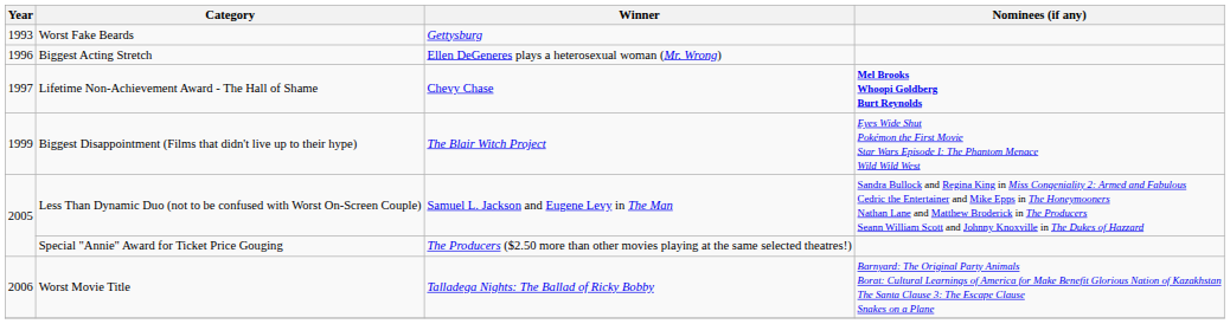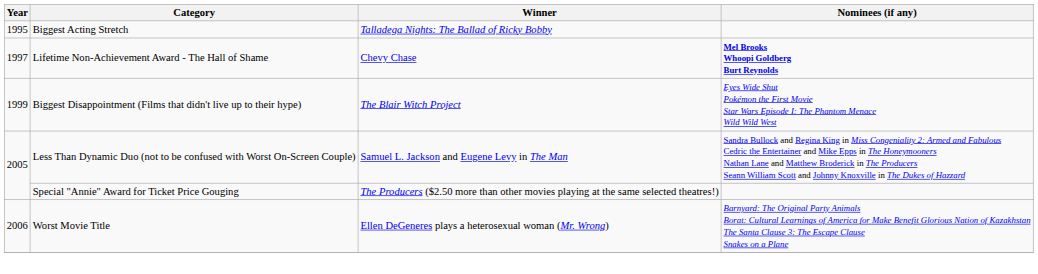- row: 1993 | Worst Fake Beards | Gettysburg
Biggest Acting Stretch | Year: 1996 -> 1995
Biggest Acting Stretch | Winner: Ellen DeGeneres plays a heterosexual woman (Mr. Wrong) -> Talladega Nights: The Ballad of Ricky Bobby
Worst Movie Title | Winner: Talladega Nights: The Ballad of Ricky Bobby -> Ellen DeGeneres plays a heterosexual woman (Mr. Wrong)
